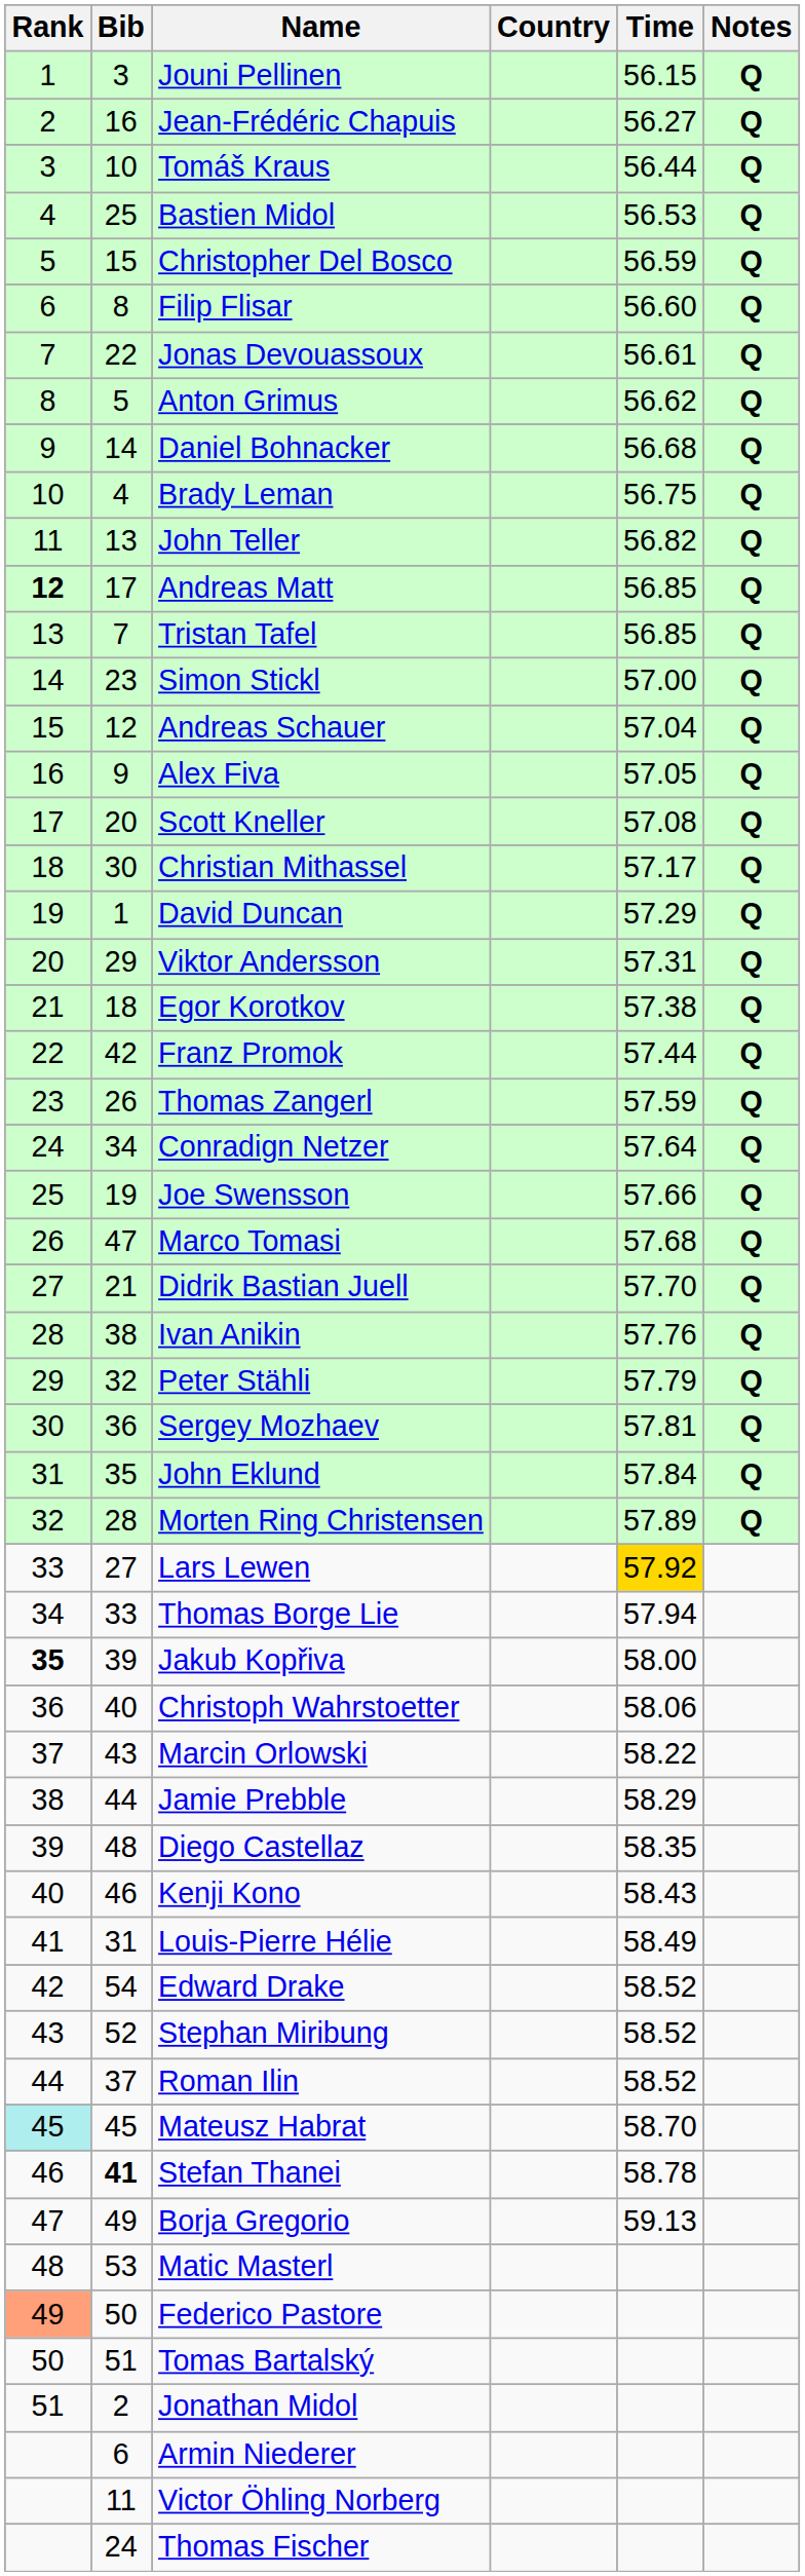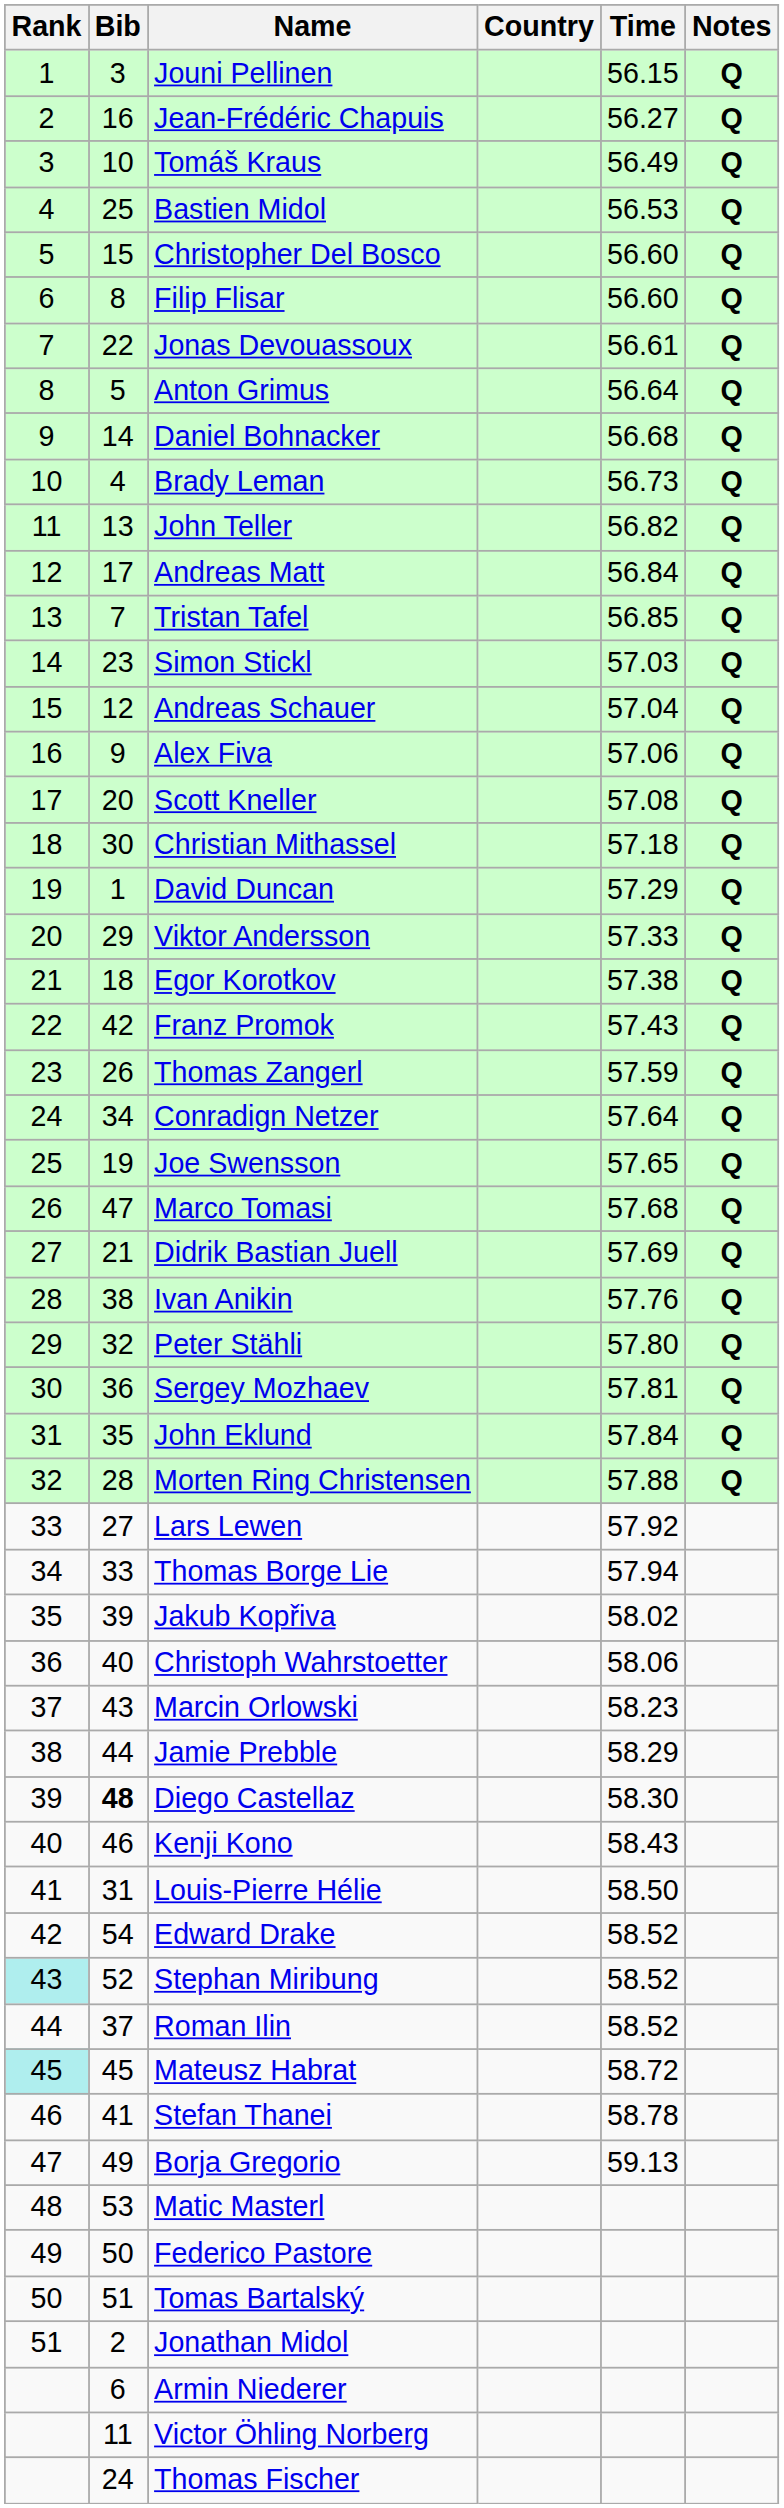Tomáš Kraus | Time: 56.44 -> 56.49
Christopher Del Bosco | Time: 56.59 -> 56.60
Anton Grimus | Time: 56.62 -> 56.64
Brady Leman | Time: 56.75 -> 56.73
Andreas Matt | Rank: bold -> normal
Andreas Matt | Time: 56.85 -> 56.84
Simon Stickl | Time: 57.00 -> 57.03
Alex Fiva | Time: 57.05 -> 57.06
Christian Mithassel | Time: 57.17 -> 57.18
Viktor Andersson | Time: 57.31 -> 57.33
Franz Promok | Time: 57.44 -> 57.43
Joe Swensson | Time: 57.66 -> 57.65
Didrik Bastian Juell | Time: 57.70 -> 57.69
Peter Stähli | Time: 57.79 -> 57.80
Morten Ring Christensen | Time: 57.89 -> 57.88
Lars Lewen | Time: gold background -> no background
Jakub Kopřiva | Rank: bold -> normal
Jakub Kopřiva | Time: 58.00 -> 58.02
Marcin Orlowski | Time: 58.22 -> 58.23
Diego Castellaz | Bib: normal -> bold
Diego Castellaz | Time: 58.35 -> 58.30
Louis-Pierre Hélie | Time: 58.49 -> 58.50
Stephan Miribung | Rank: no background -> paleturquoise background
Mateusz Habrat | Time: 58.70 -> 58.72
Stefan Thanei | Bib: bold -> normal
Federico Pastore | Rank: lightsalmon background -> no background
